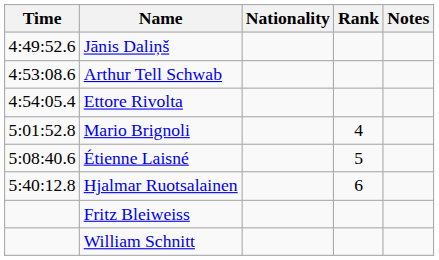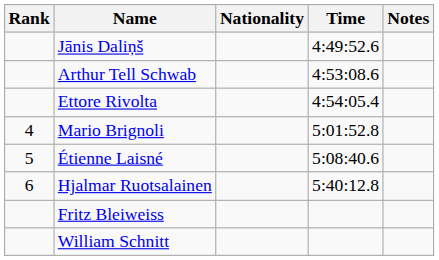columns swapped: Rank <-> Time
